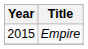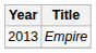Empire | Year: 2015 -> 2013
